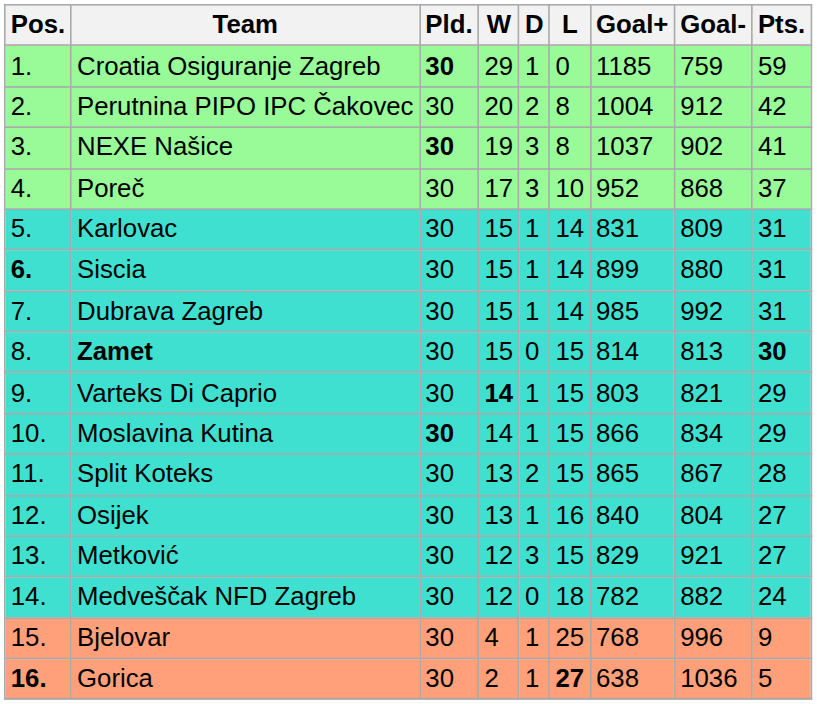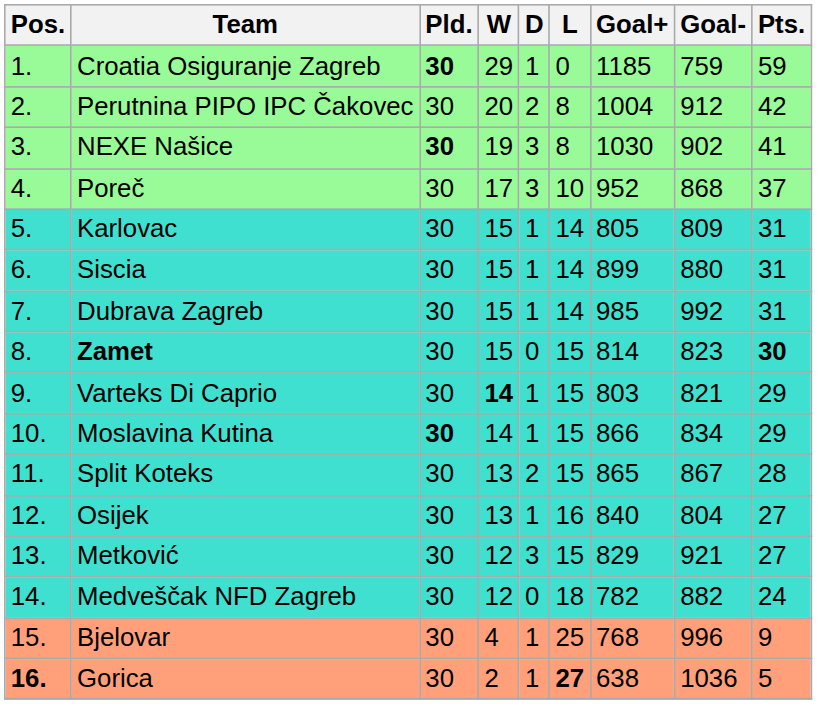NEXE Našice | Goal+: 1037 -> 1030
Karlovac | Goal+: 831 -> 805
Siscia | Pos.: bold -> normal
Zamet | Goal-: 813 -> 823
